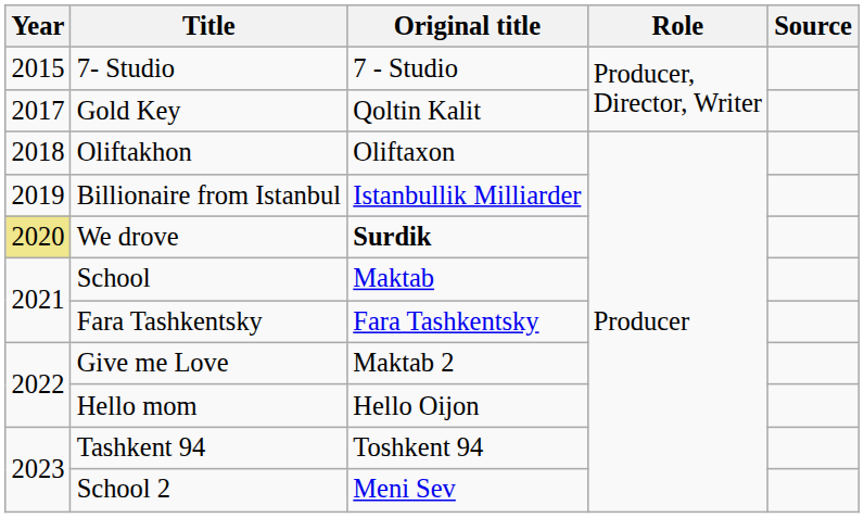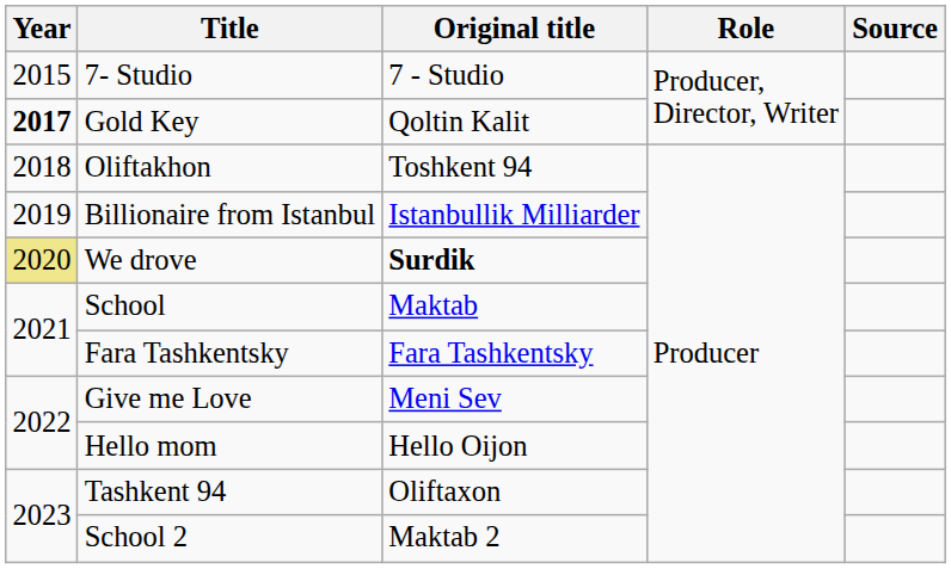Gold Key | Year: normal -> bold
Oliftakhon | Original title: Oliftaxon -> Toshkent 94
Give me Love | Original title: Maktab 2 -> Meni Sev
Tashkent 94 | Original title: Toshkent 94 -> Oliftaxon
School 2 | Original title: Meni Sev -> Maktab 2
